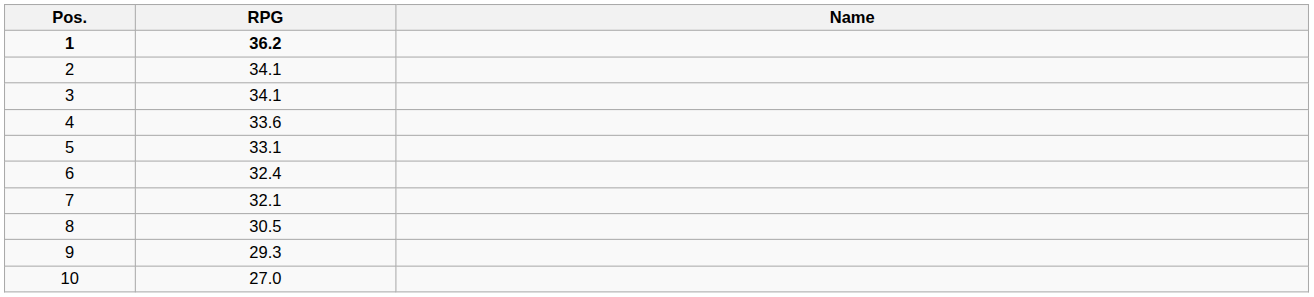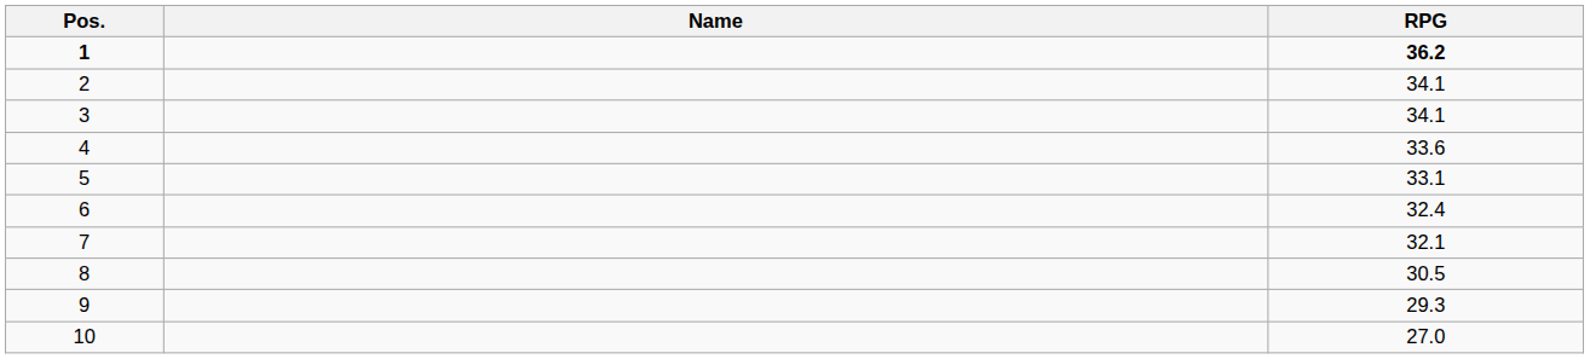columns swapped: Name <-> RPG
